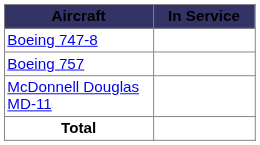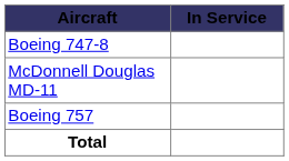rows swapped: McDonnell Douglas MD-11 <-> Boeing 757
